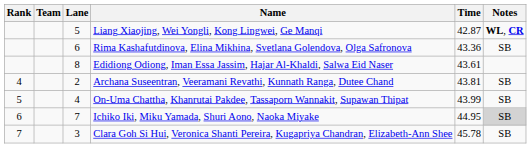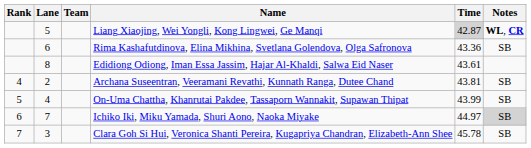columns swapped: Lane <-> Team
Liang Xiaojing, Wei Yongli, Kong Lingwei, Ge Manqi | Time: no background -> lightgrey background
Ichiko Iki, Miku Yamada, Shuri Aono, Naoka Miyake | Time: 44.95 -> 44.97
